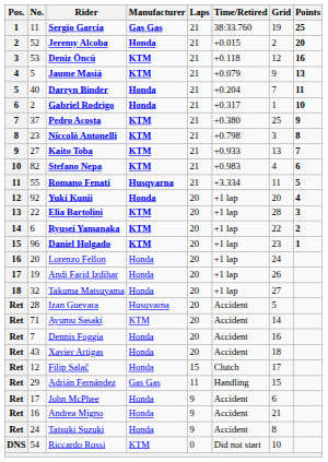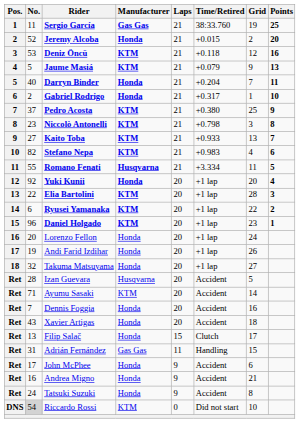Filip Salač | No.: 12 -> 13
Adrián Fernández | No.: 29 -> 31
Riccardo Rossi | No.: no background -> lightgrey background
